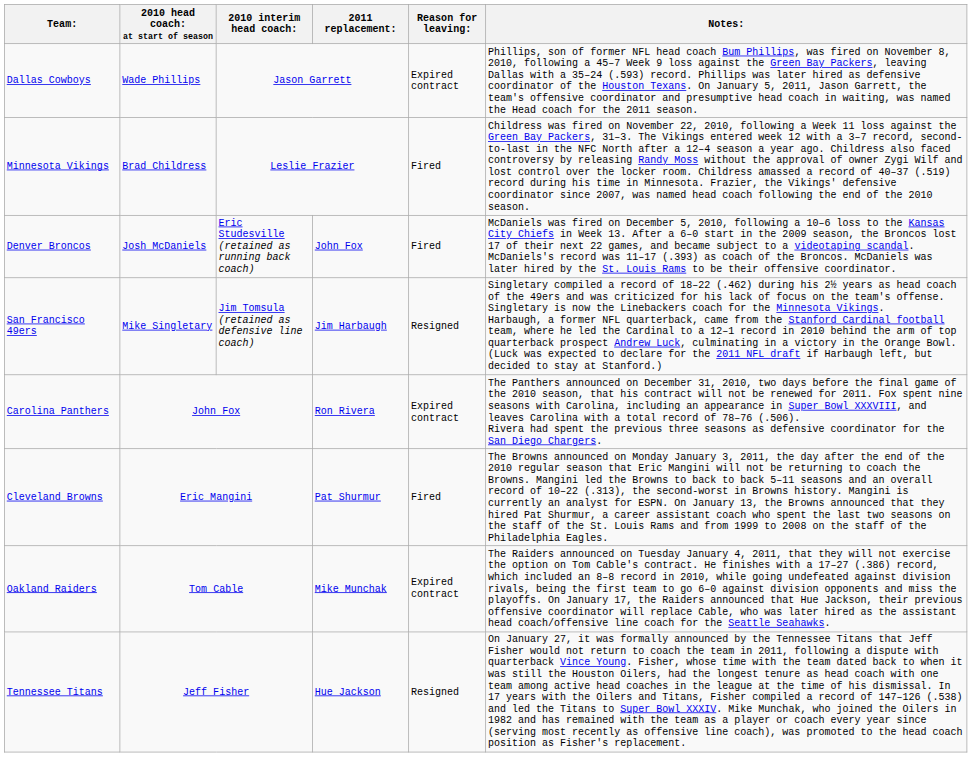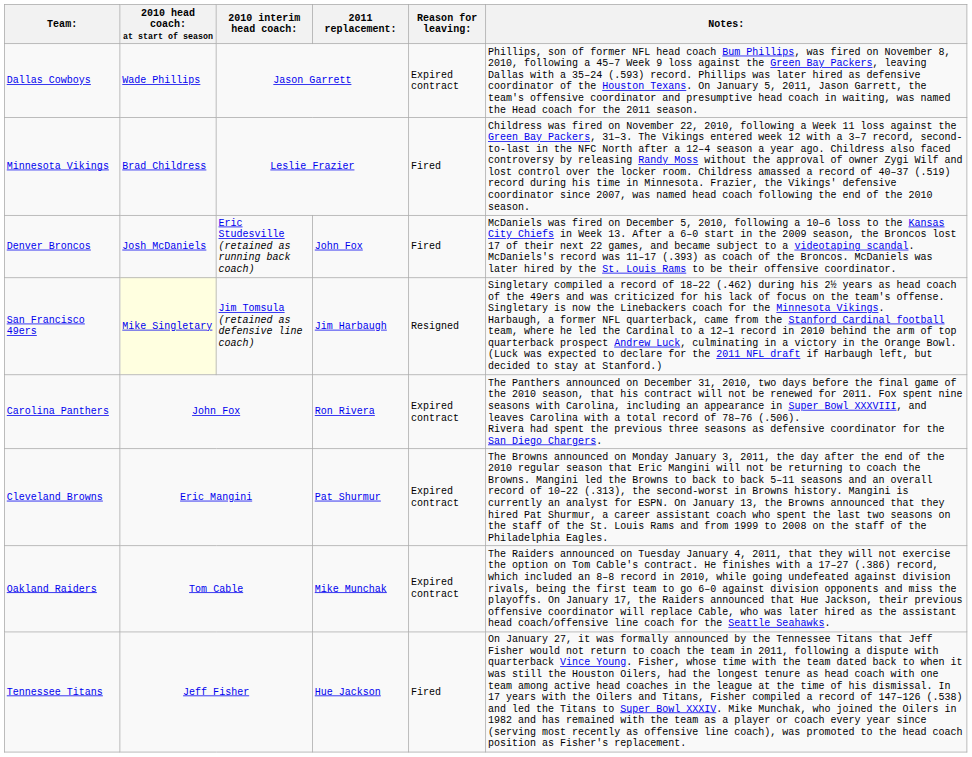San Francisco 49ers | column 2: no background -> lightyellow background
Cleveland Browns | Reason for leaving:: Fired -> Expired contract
Tennessee Titans | Reason for leaving:: Resigned -> Fired
